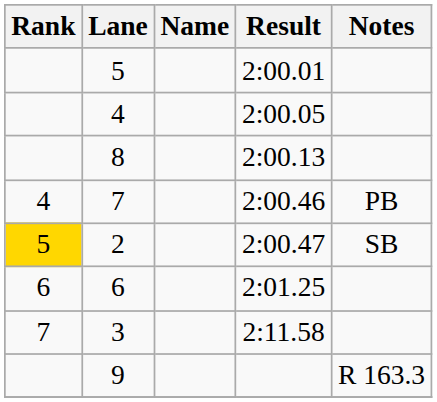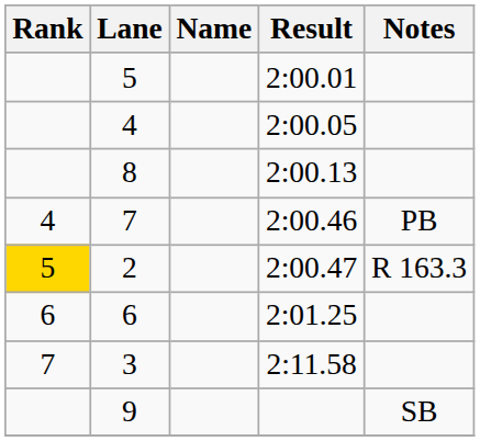2 | Notes: SB -> R 163.3
9 | Notes: R 163.3 -> SB
